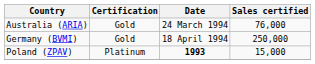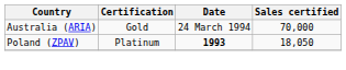Australia (ARIA) | Sales certified: 76,000 -> 70,000
- row: Germany (BVMI) | Gold | 18 April 1994 | 250,000
Poland (ZPAV) | Sales certified: 15,000 -> 18,050
